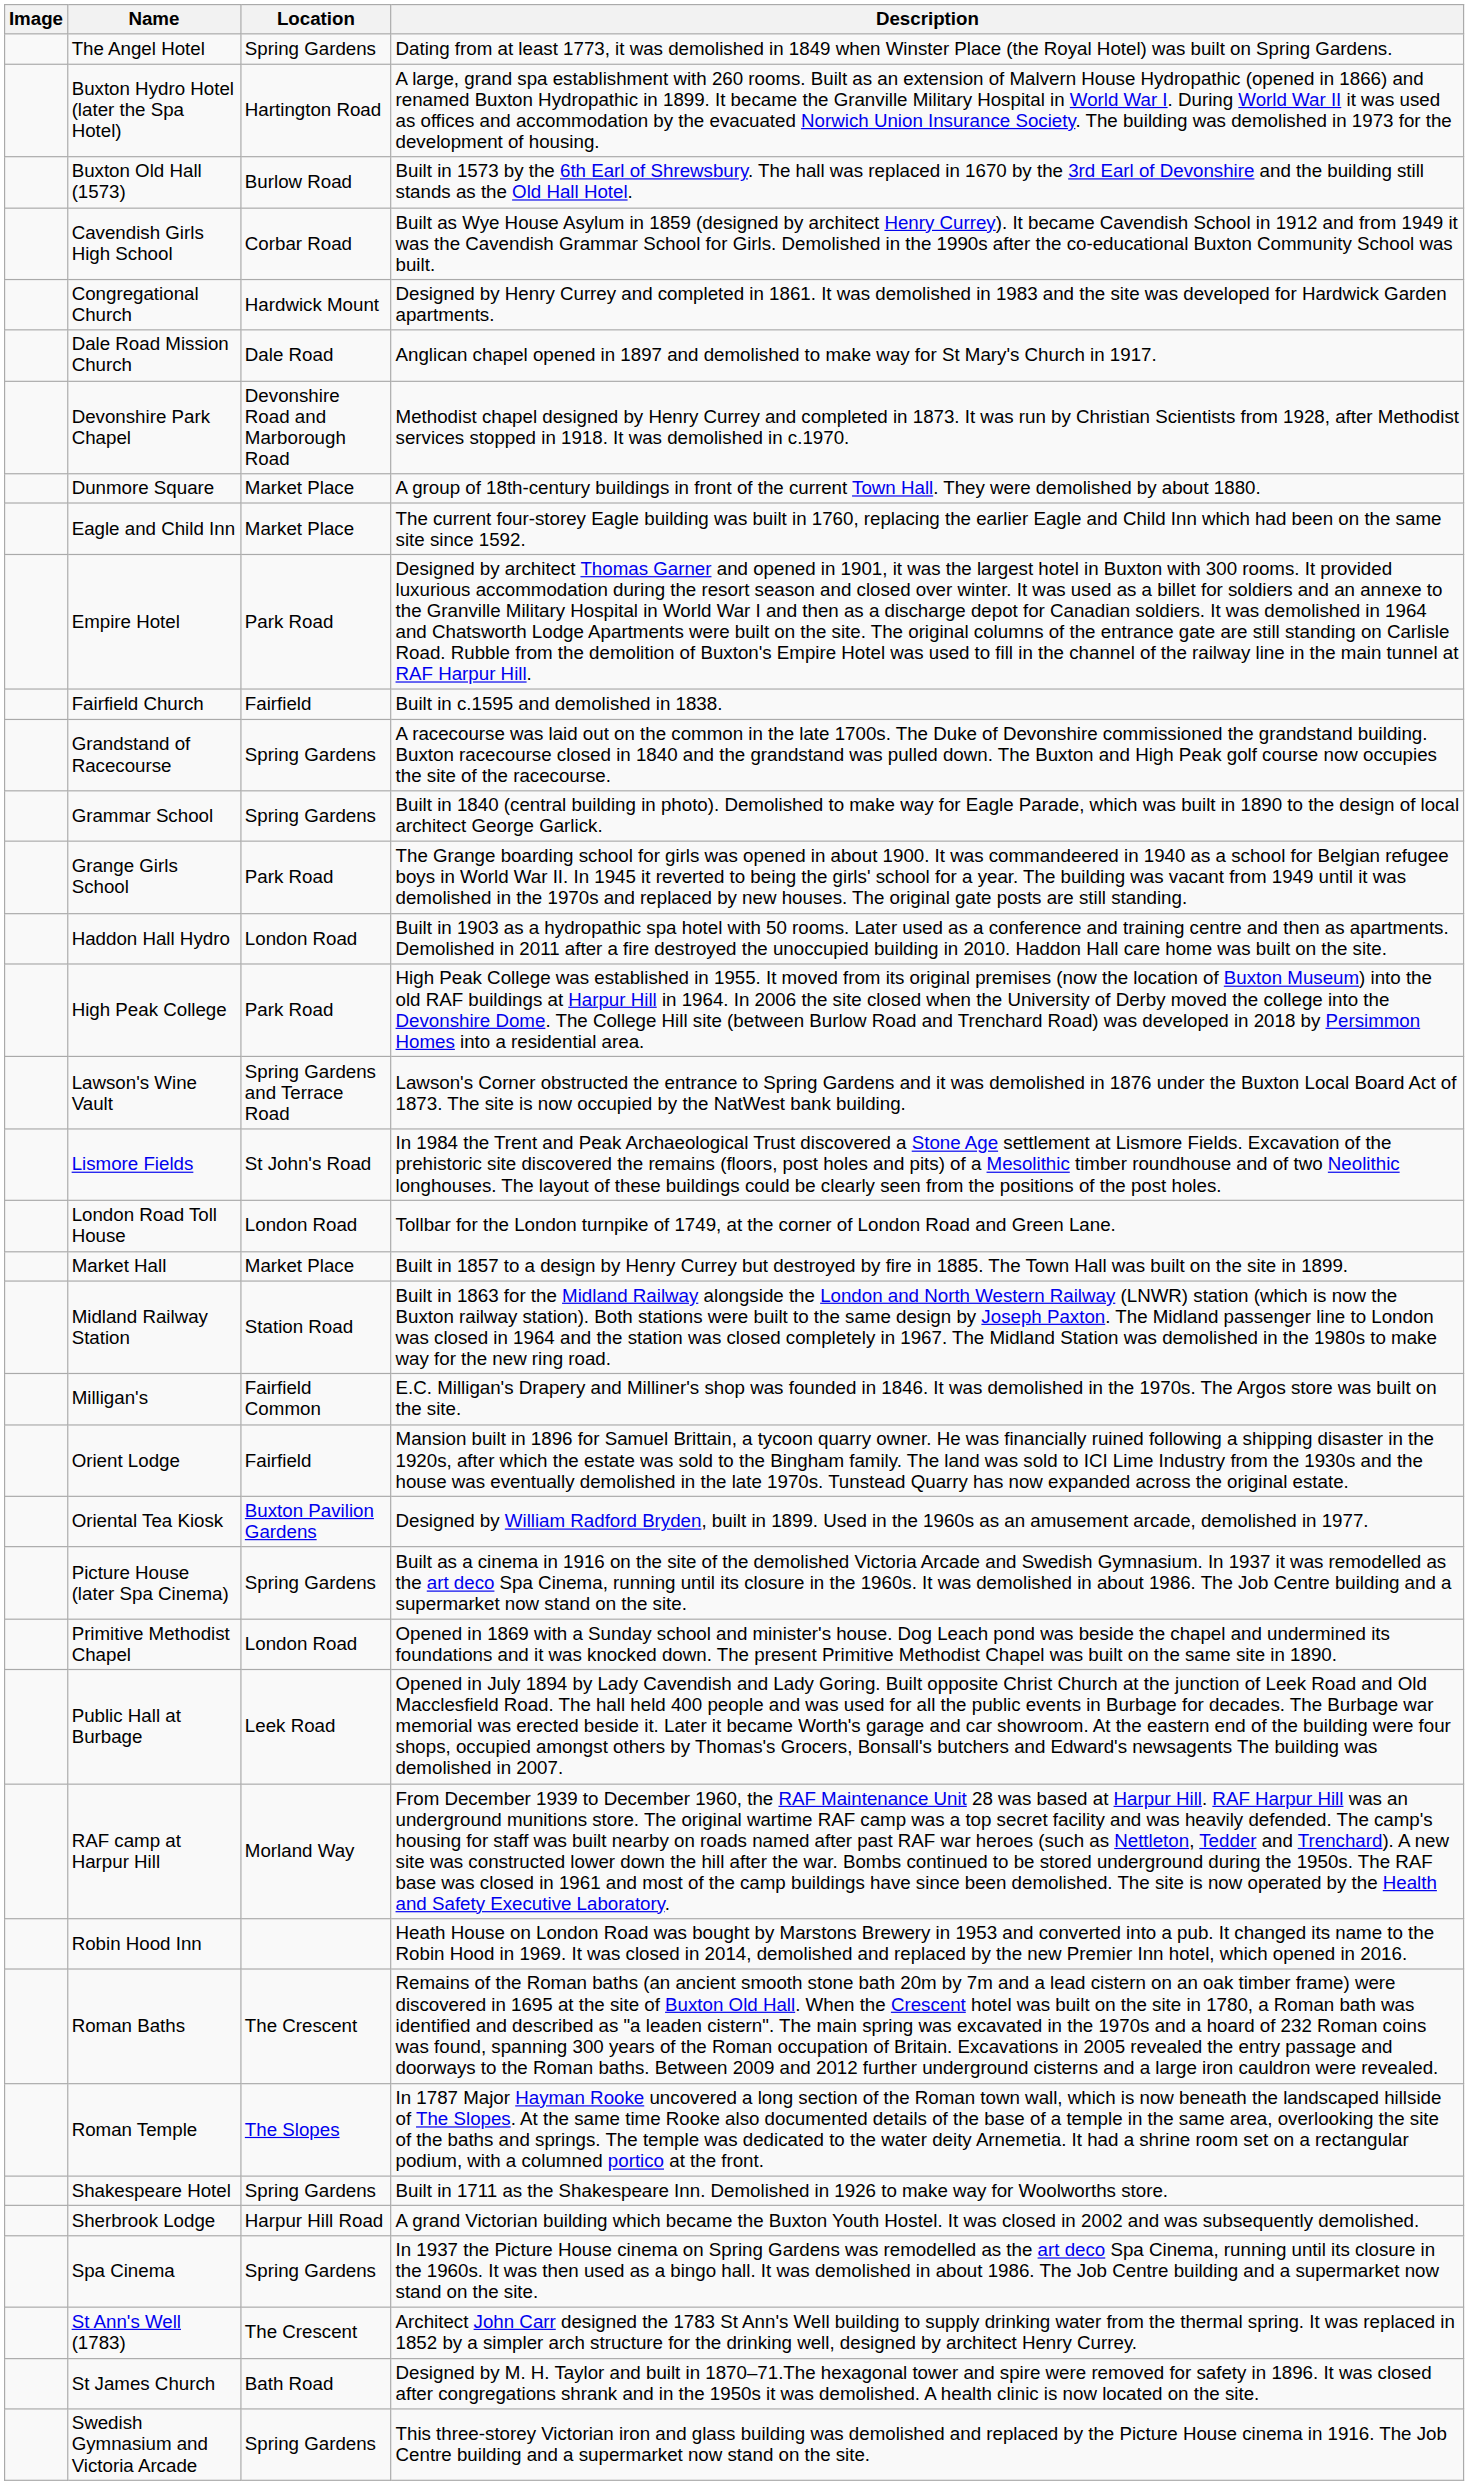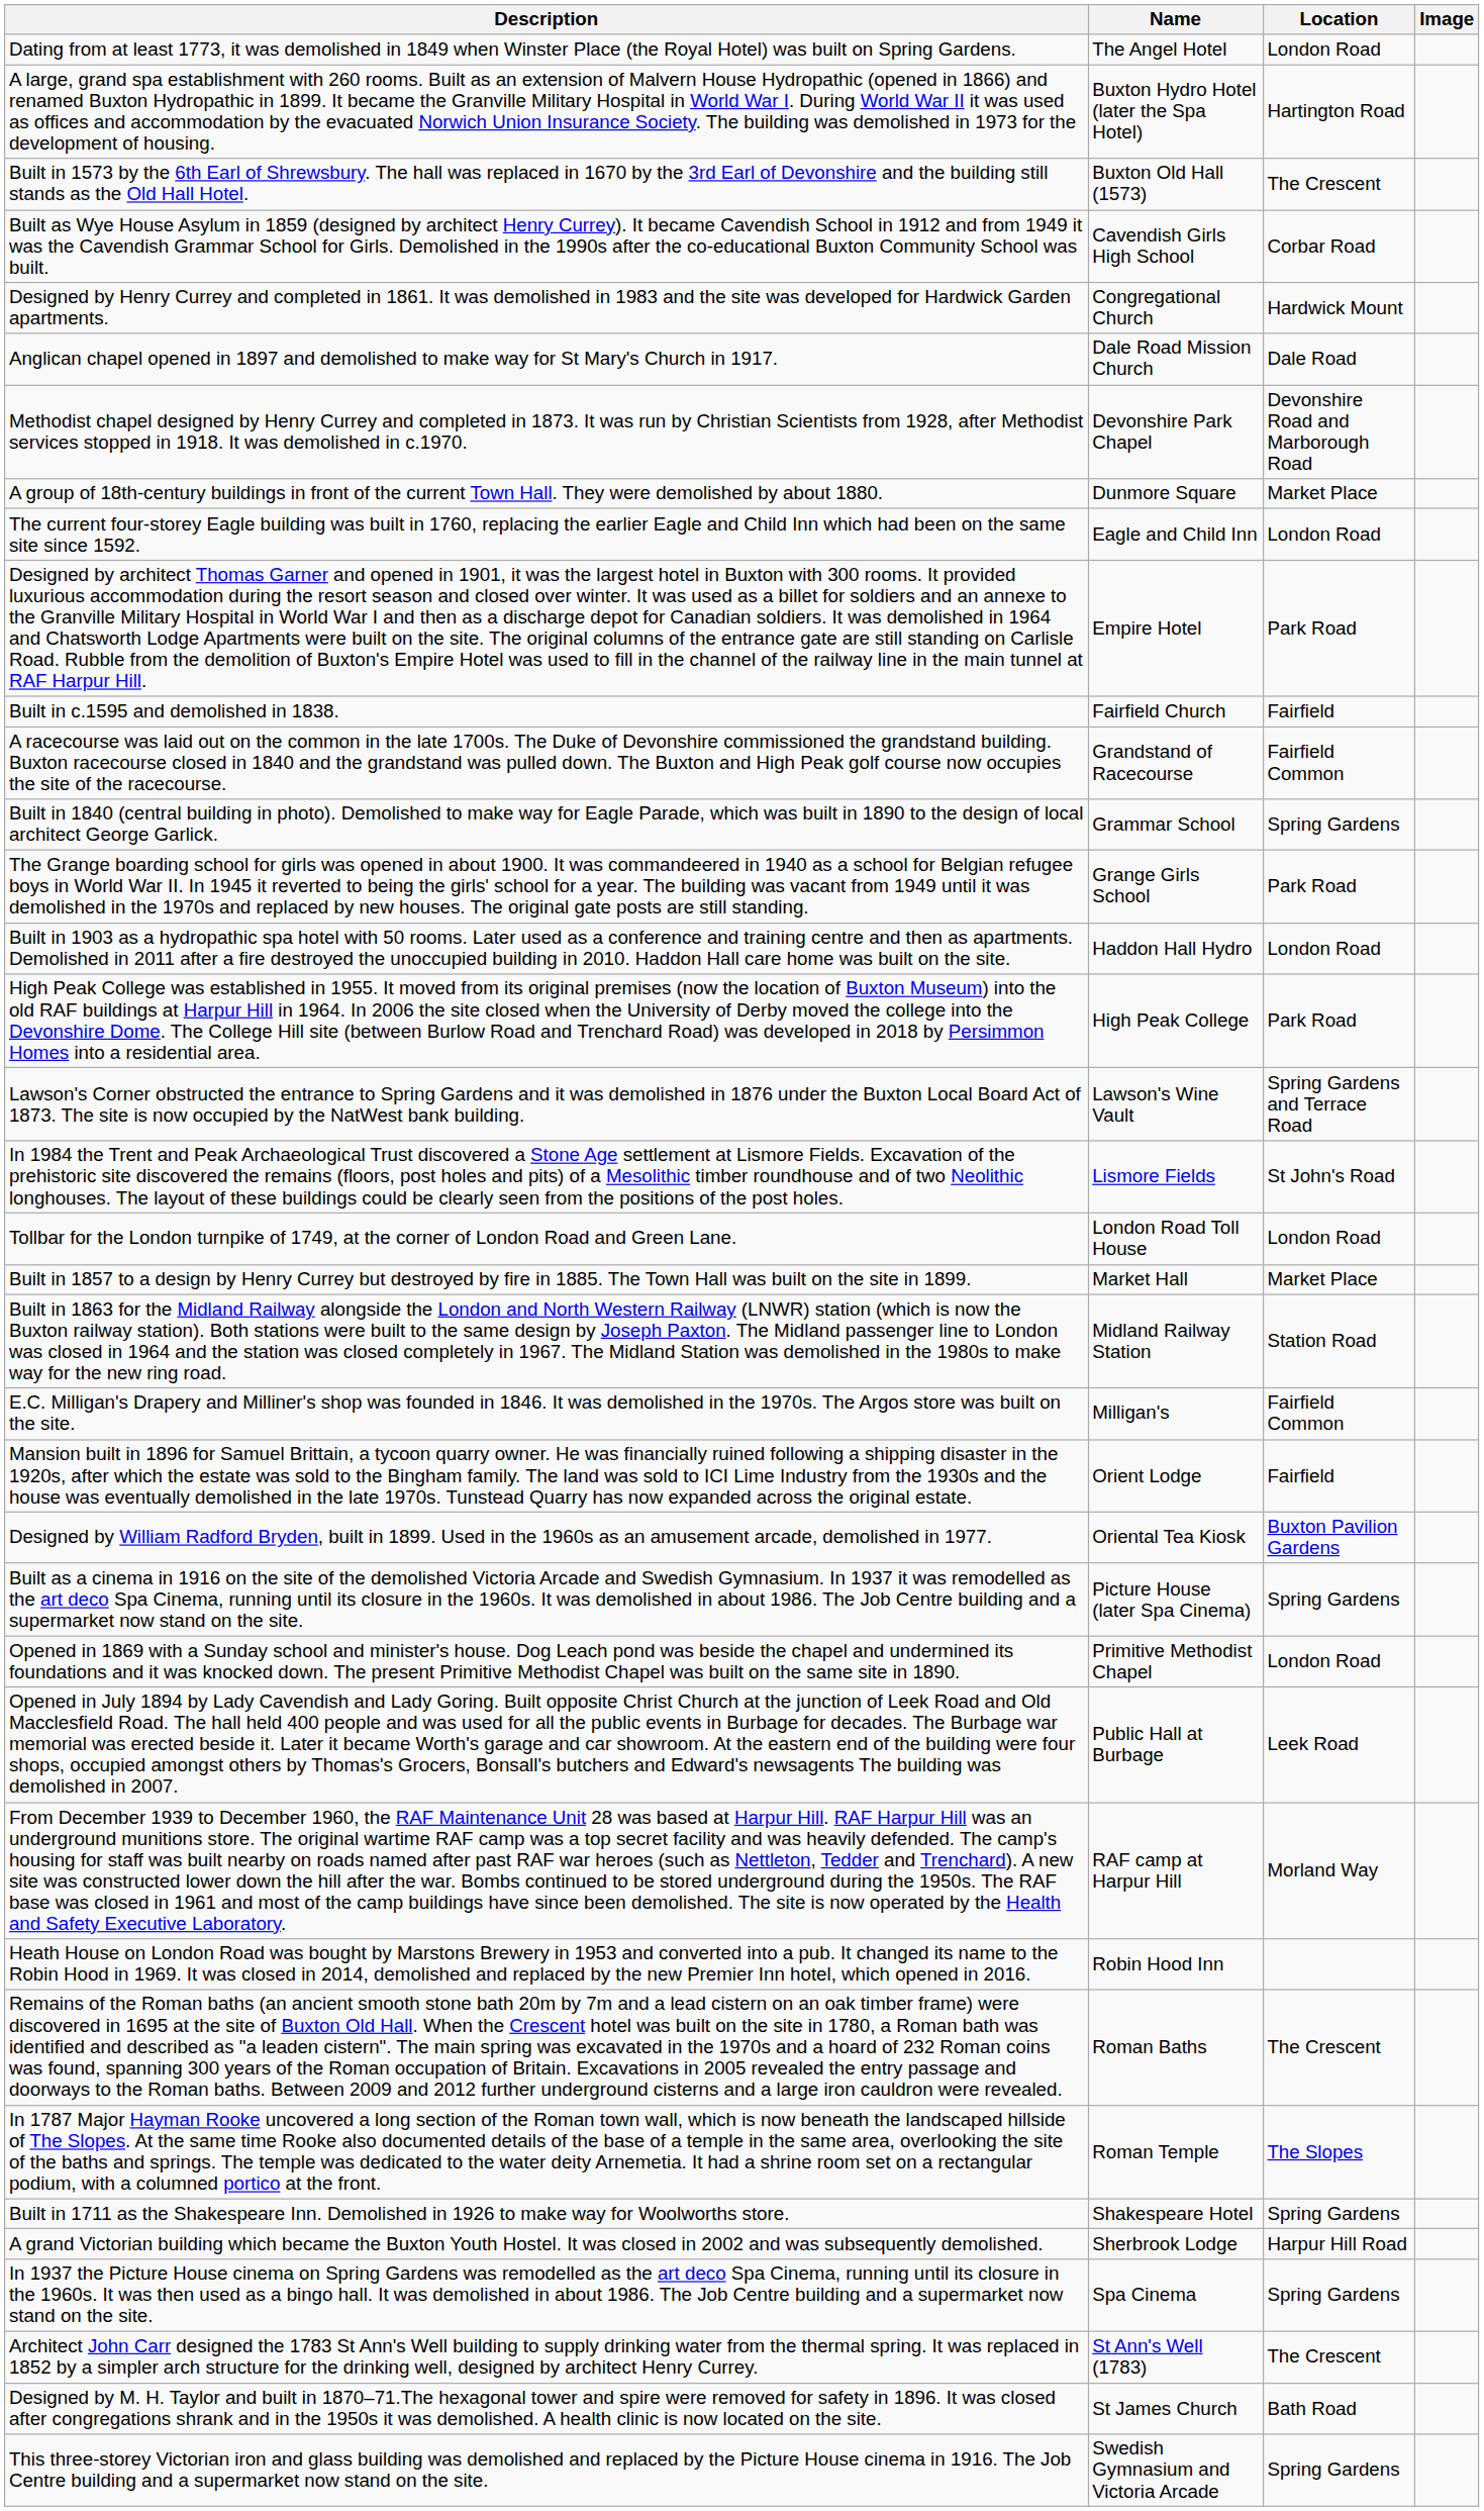columns swapped: Image <-> Description
The Angel Hotel | Location: Spring Gardens -> London Road
Buxton Old Hall (1573) | Location: Burlow Road -> The Crescent
Eagle and Child Inn | Location: Market Place -> London Road
Grandstand of Racecourse | Location: Spring Gardens -> Fairfield Common
